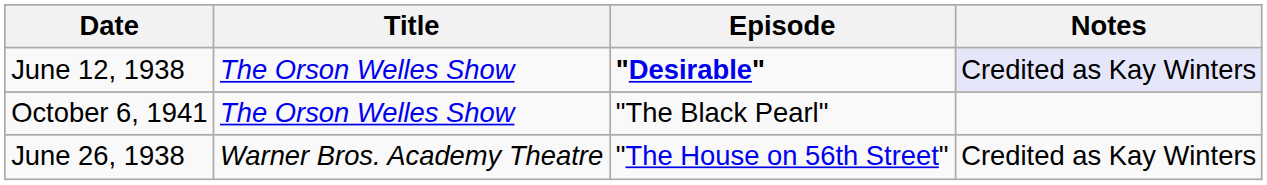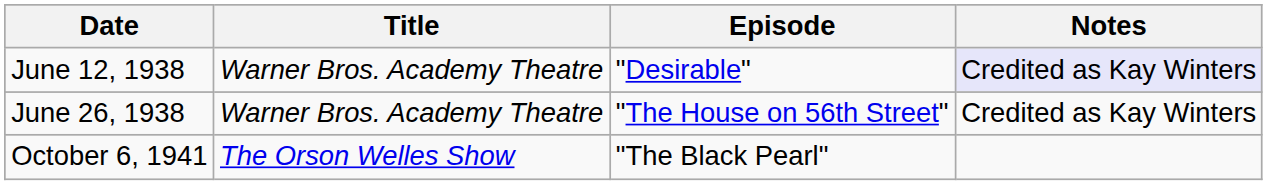June 12, 1938 | Title: The Orson Welles Show -> Warner Bros. Academy Theatre
June 12, 1938 | Episode: bold -> normal
rows swapped: June 26, 1938 <-> October 6, 1941
